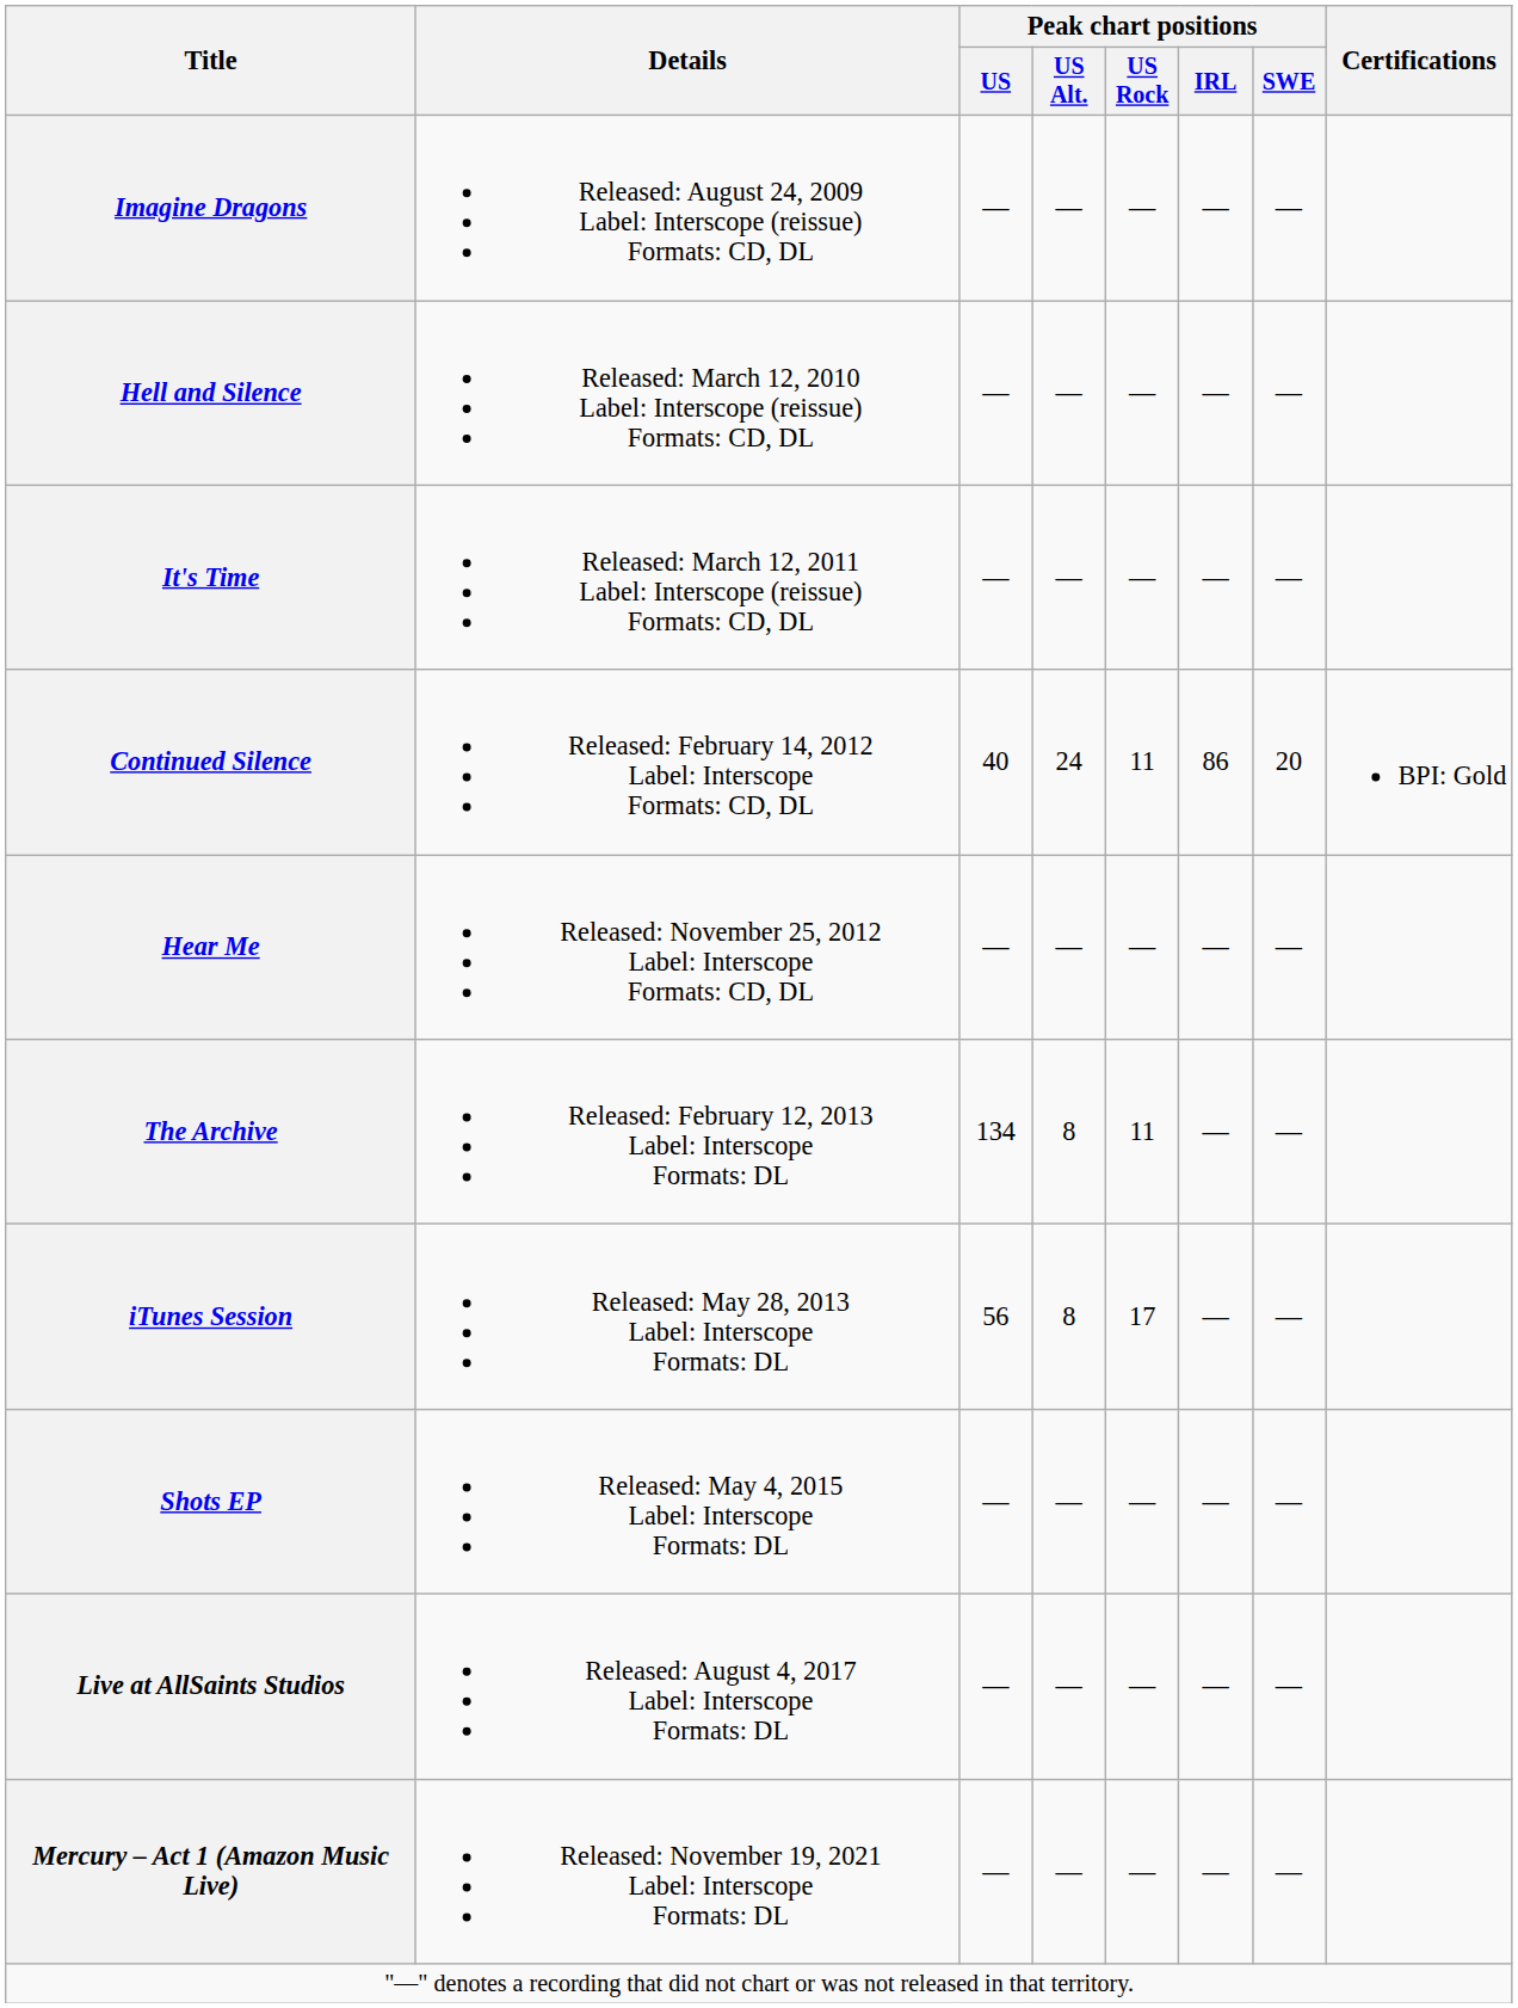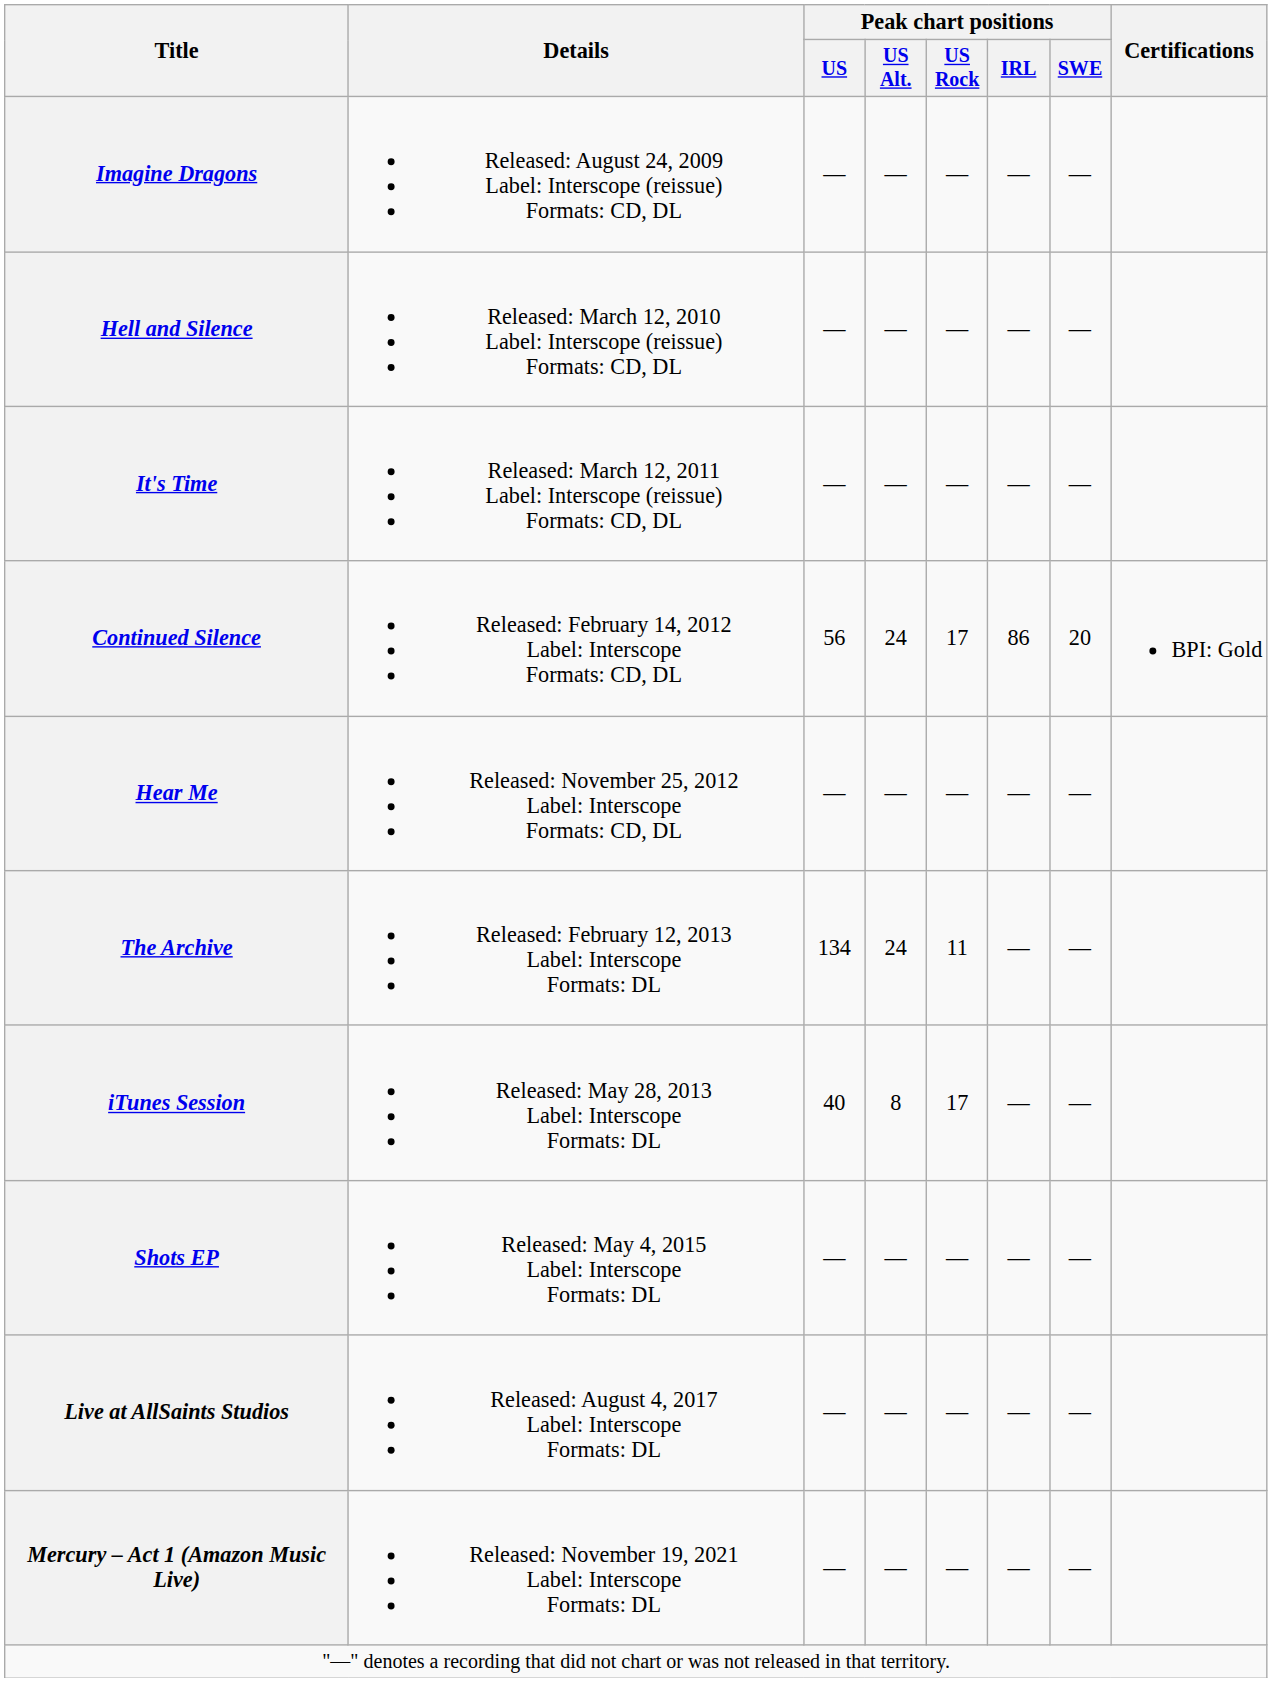Continued Silence | Peak chart positions / US: 40 -> 56
Continued Silence | Peak chart positions / US Rock: 11 -> 17
The Archive | Peak chart positions / US Alt.: 8 -> 24
iTunes Session | Peak chart positions / US: 56 -> 40
